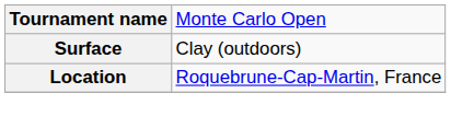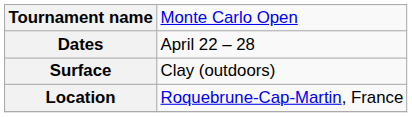+ row: Dates | April 22 – 28
